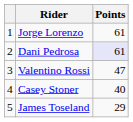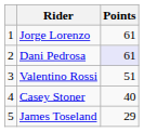Valentino Rossi | Points: 47 -> 51
